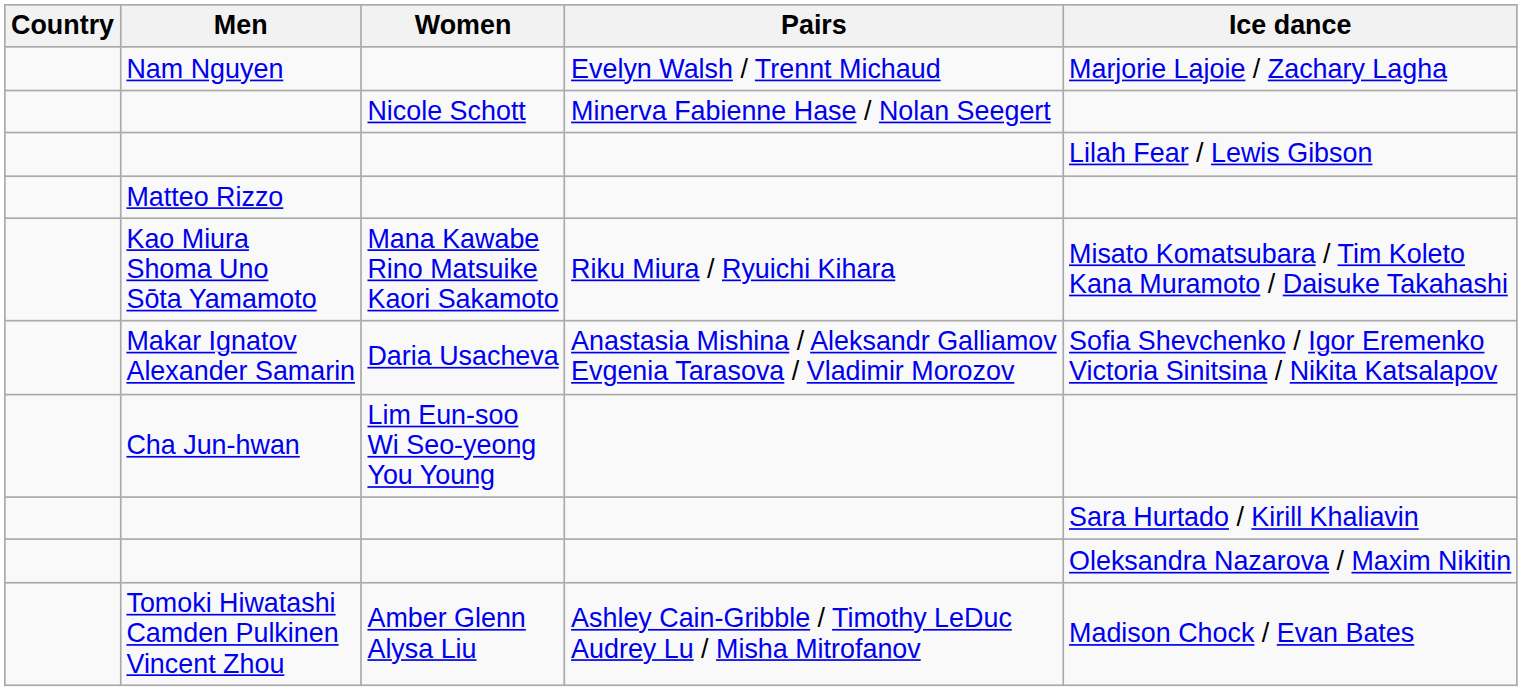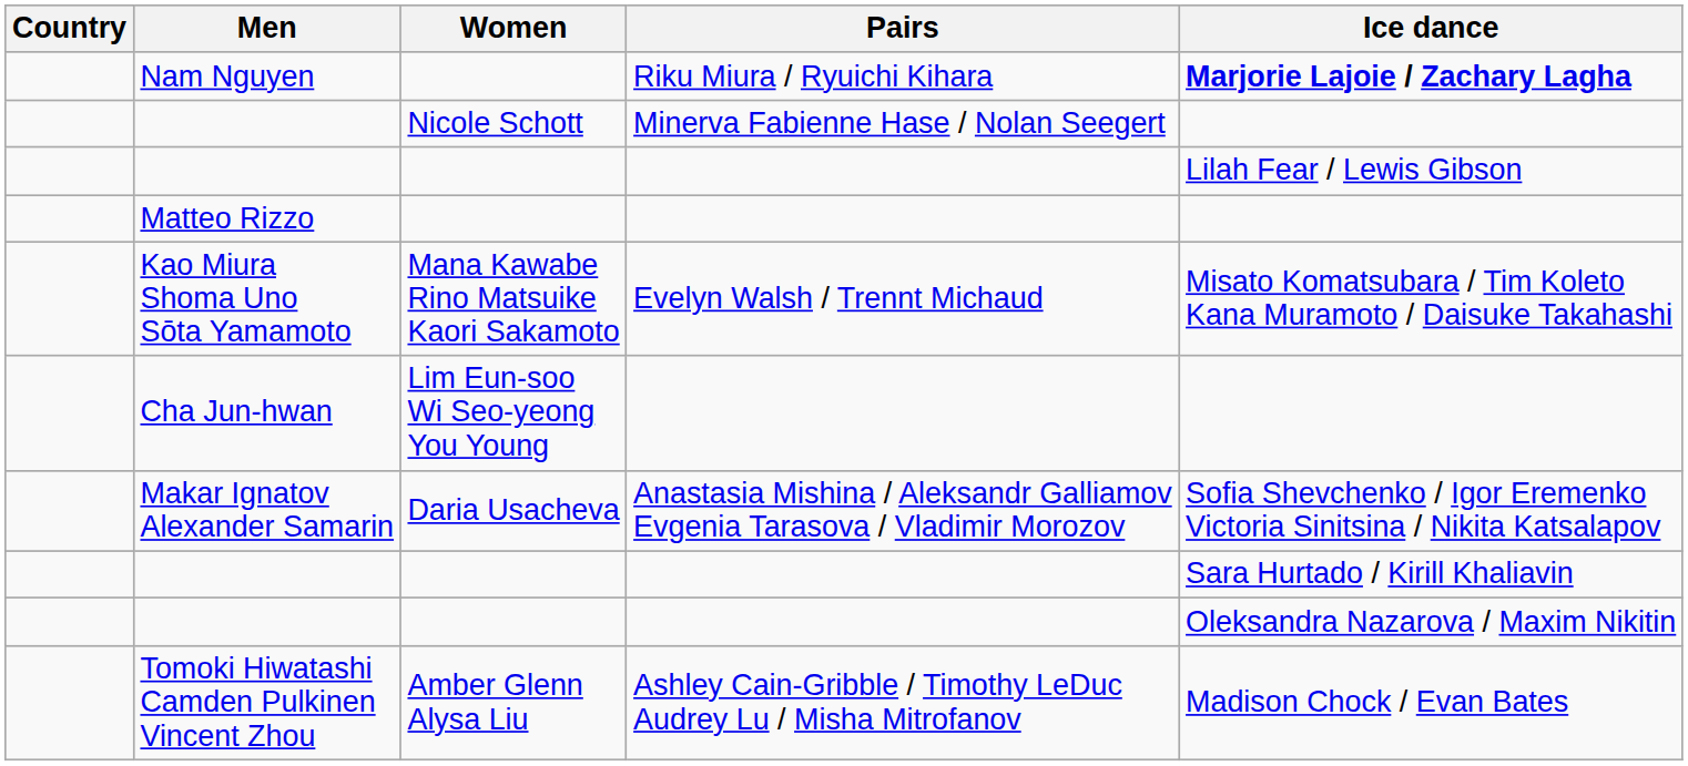Nam Nguyen | Pairs: Evelyn Walsh / Trennt Michaud -> Riku Miura / Ryuichi Kihara
Nam Nguyen | Ice dance: normal -> bold
Kao Miura Shoma Uno Sōta Yamamoto | Pairs: Riku Miura / Ryuichi Kihara -> Evelyn Walsh / Trennt Michaud
rows swapped: Makar Ignatov Alexander Samarin <-> Cha Jun-hwan
